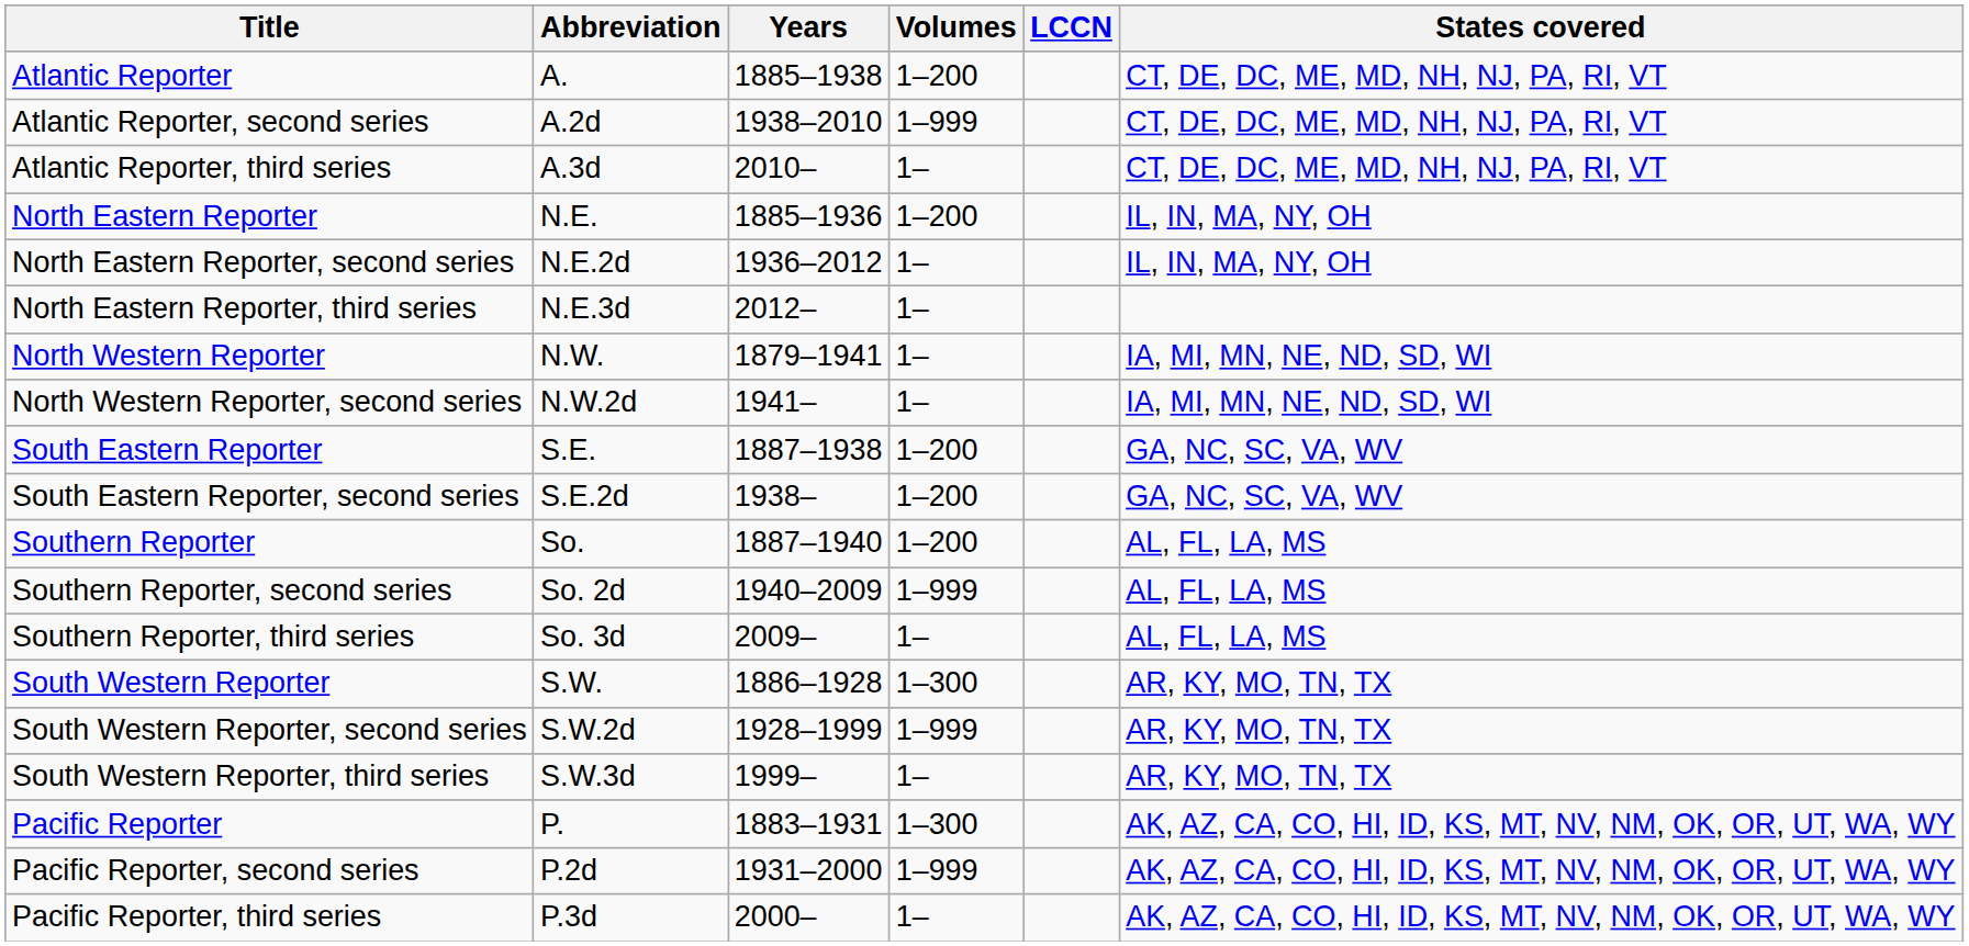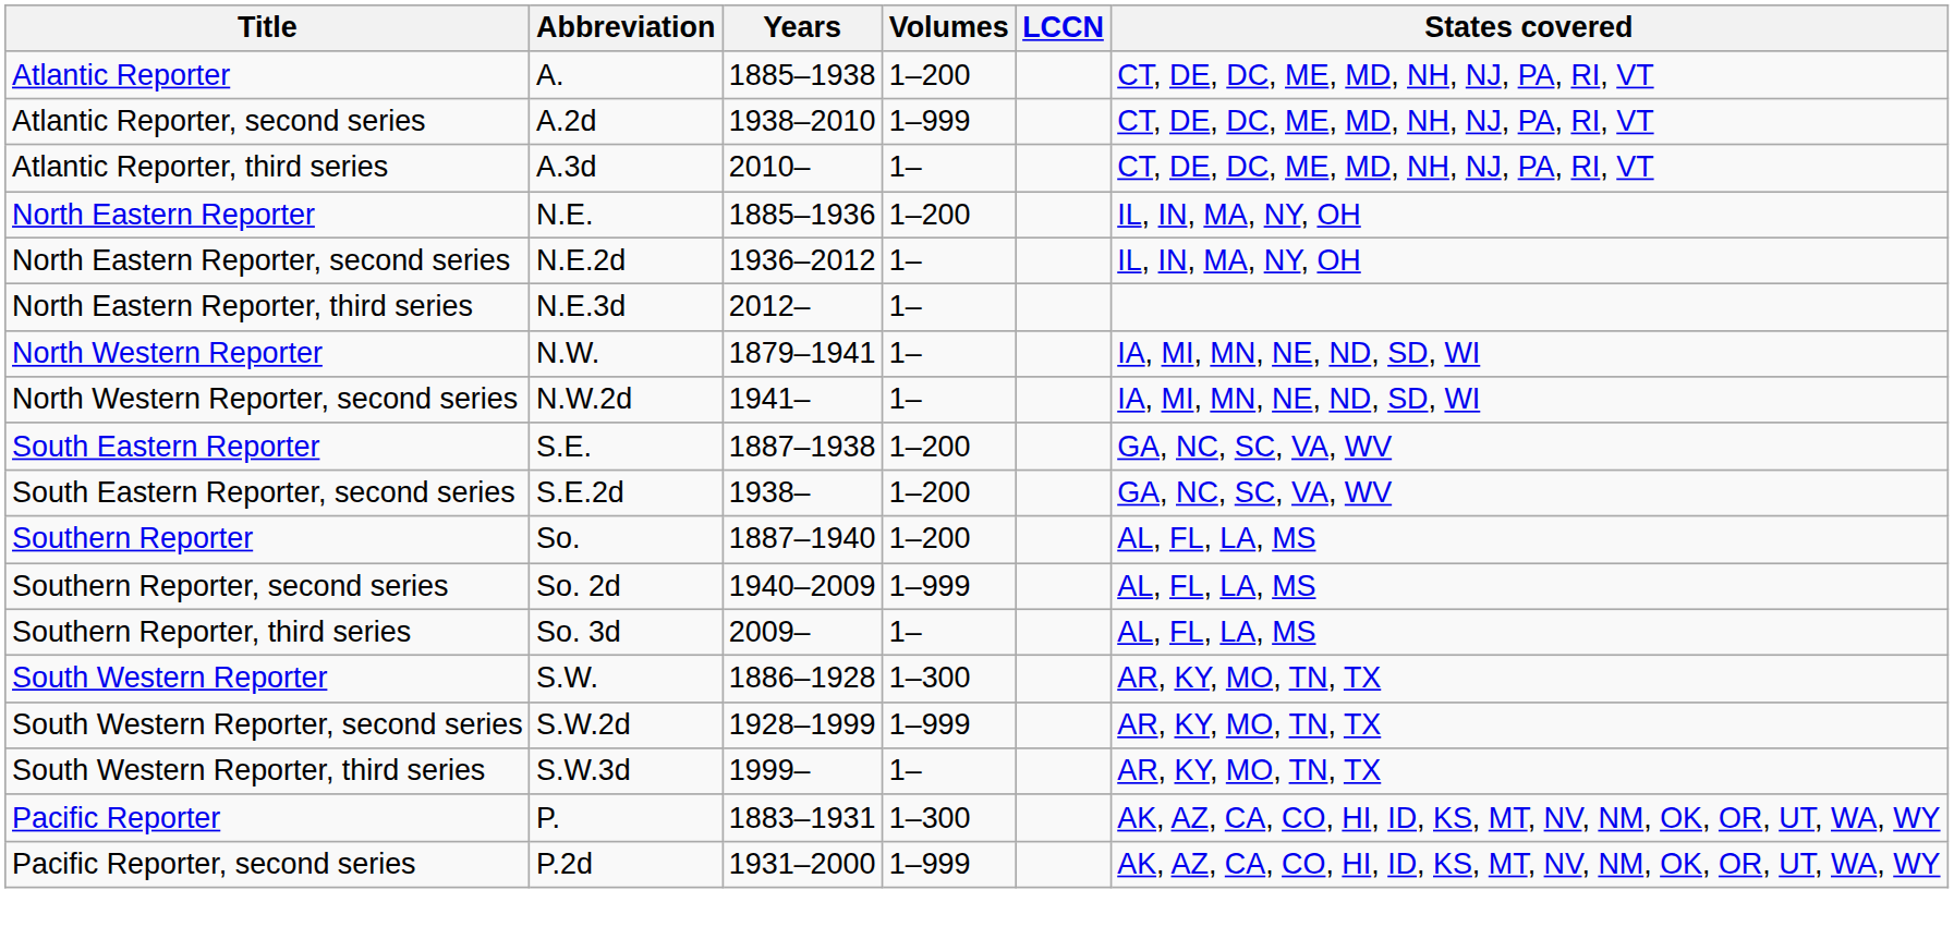- row: Pacific Reporter, third series | P.3d | 2000– | 1– | AK, AZ, CA, CO, HI, ID, KS, MT, NV, NM, OK, OR, UT, WA, WY
